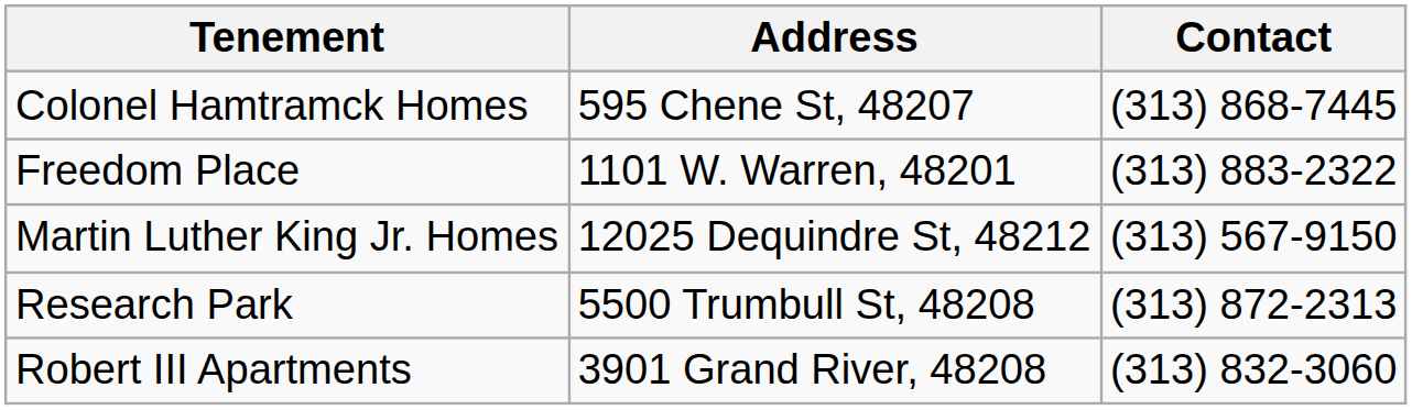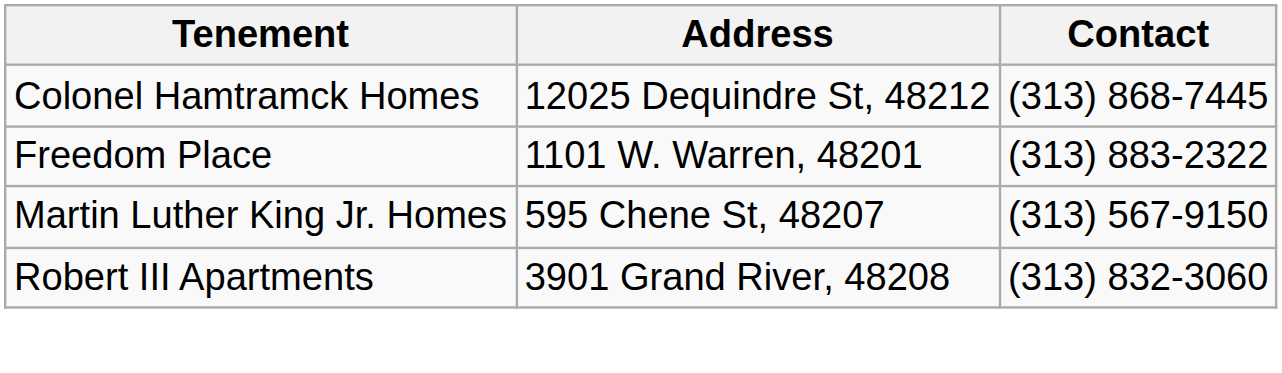Colonel Hamtramck Homes | Address: 595 Chene St, 48207 -> 12025 Dequindre St, 48212
Martin Luther King Jr. Homes | Address: 12025 Dequindre St, 48212 -> 595 Chene St, 48207
- row: Research Park | 5500 Trumbull St, 48208 | (313) 872-2313
